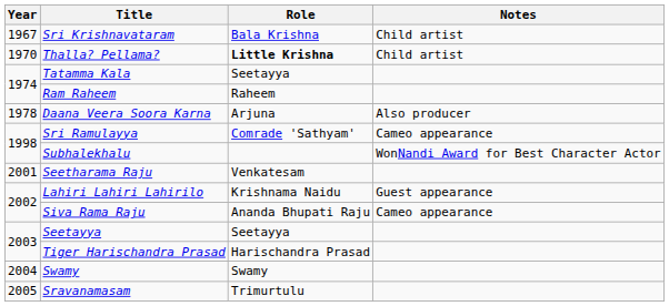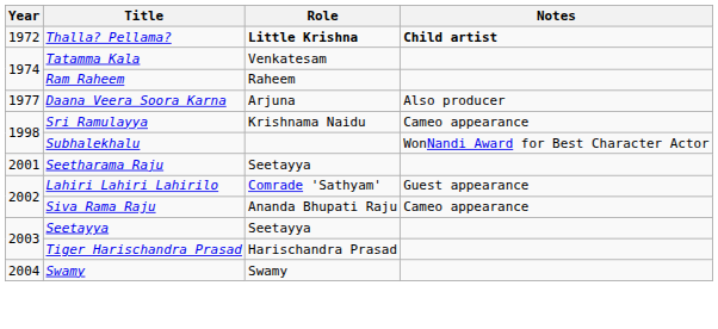- row: 1967 | Sri Krishnavataram | Bala Krishna | Child artist
Thalla? Pellama? | Year: 1970 -> 1972
Thalla? Pellama? | Notes: normal -> bold
Tatamma Kala | Role: Seetayya -> Venkatesam
Daana Veera Soora Karna | Year: 1978 -> 1977
Sri Ramulayya | Role: Comrade 'Sathyam' -> Krishnama Naidu
Seetharama Raju | Role: Venkatesam -> Seetayya
Lahiri Lahiri Lahirilo | Role: Krishnama Naidu -> Comrade 'Sathyam'
- row: 2005 | Sravanamasam | Trimurtulu
